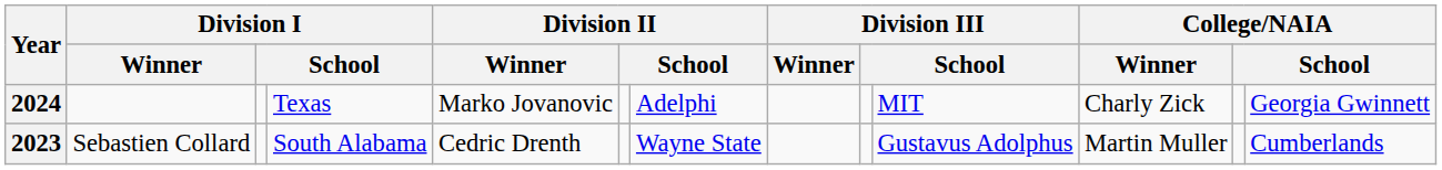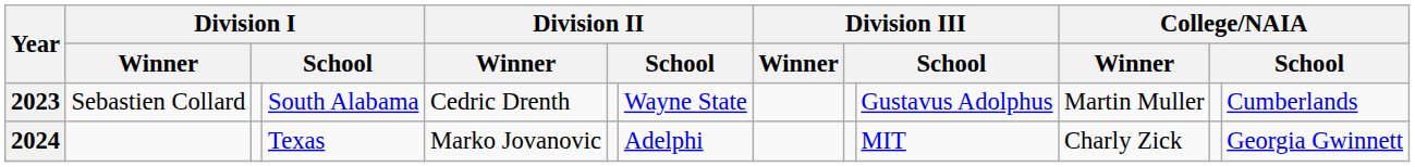rows swapped: 2023 <-> 2024
